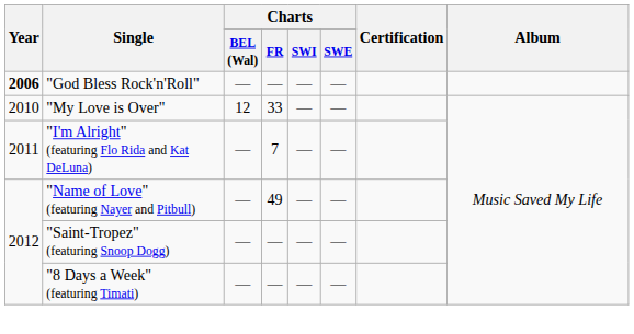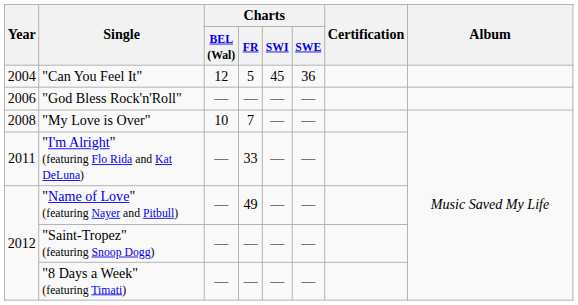+ row: 2004 | "Can You Feel It" | 12 | 5 | 45 | 36
"God Bless Rock'n'Roll" | Year: bold -> normal
"My Love is Over" | Year: 2010 -> 2008
"My Love is Over" | Charts / BEL (Wal): 12 -> 10
"My Love is Over" | Charts / FR: 33 -> 7
"I'm Alright" (featuring Flo Rida and Kat DeLuna) | Charts / FR: 7 -> 33
